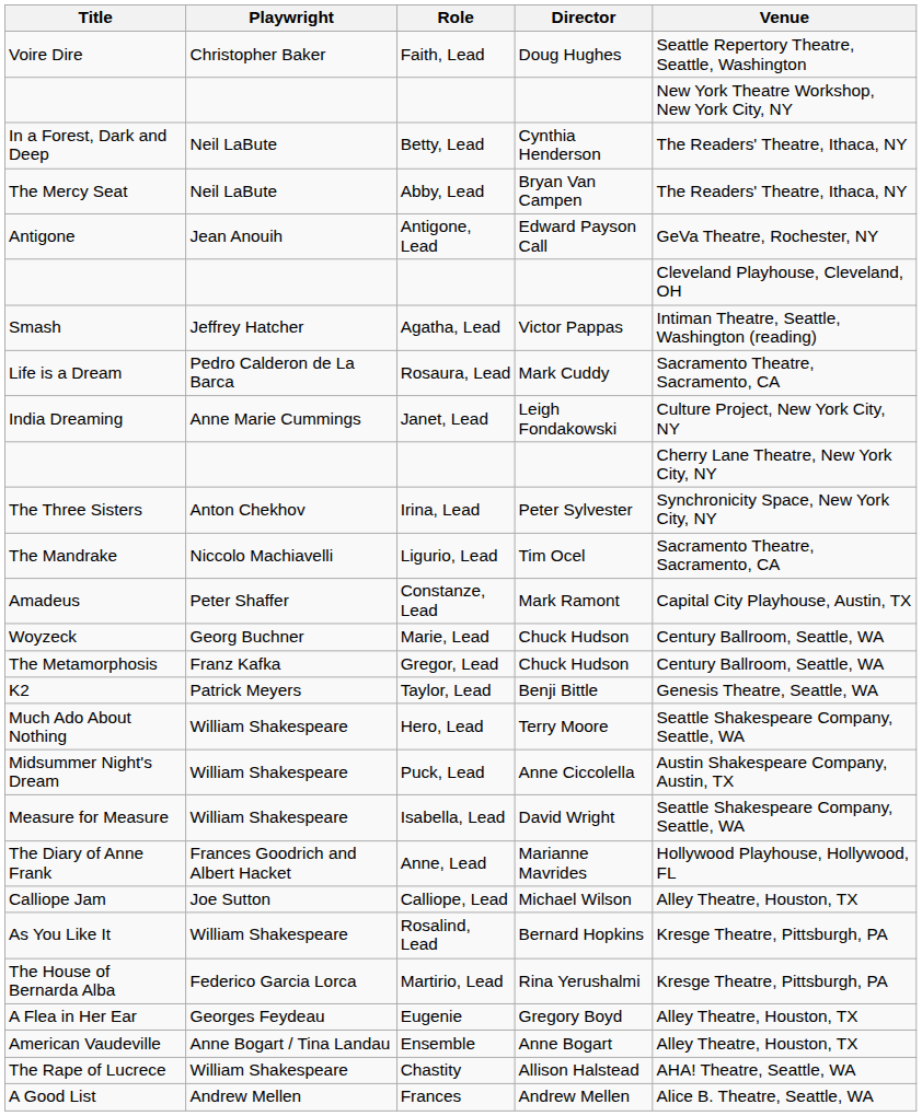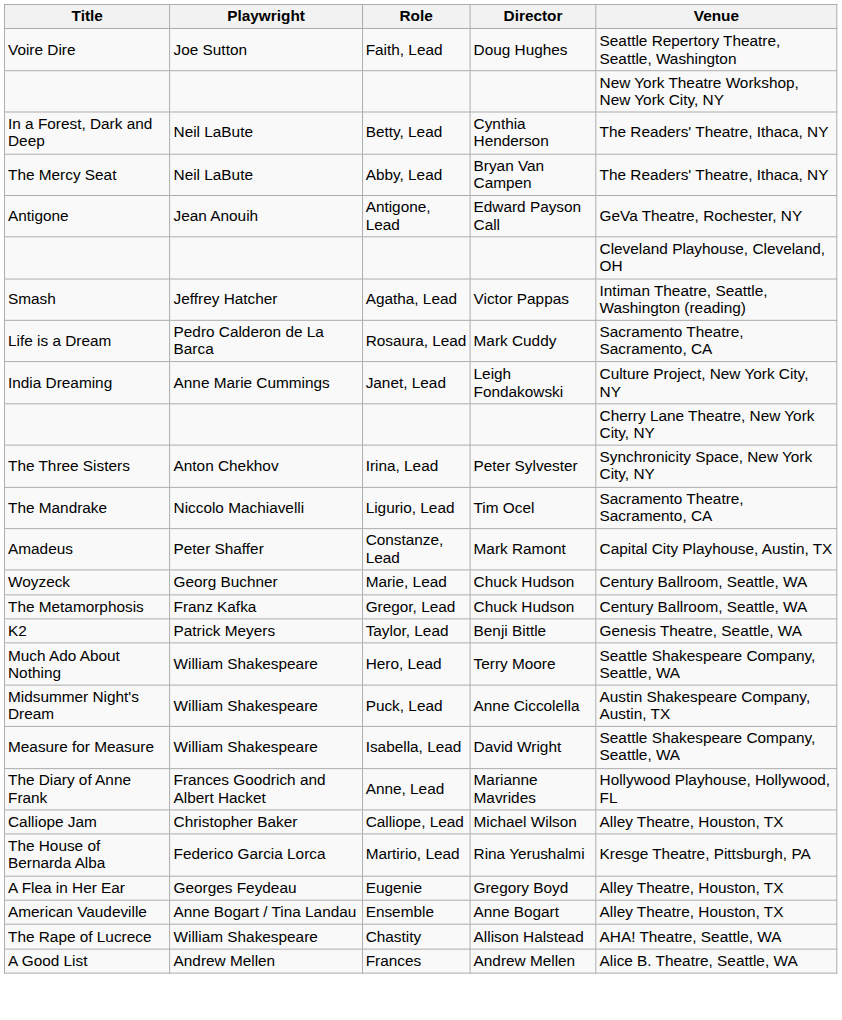Voire Dire | Playwright: Christopher Baker -> Joe Sutton
Calliope Jam | Playwright: Joe Sutton -> Christopher Baker
- row: As You Like It | William Shakespeare | Rosalind, Lead | Bernard Hopkins | Kresge Theatre, Pittsburgh, PA
